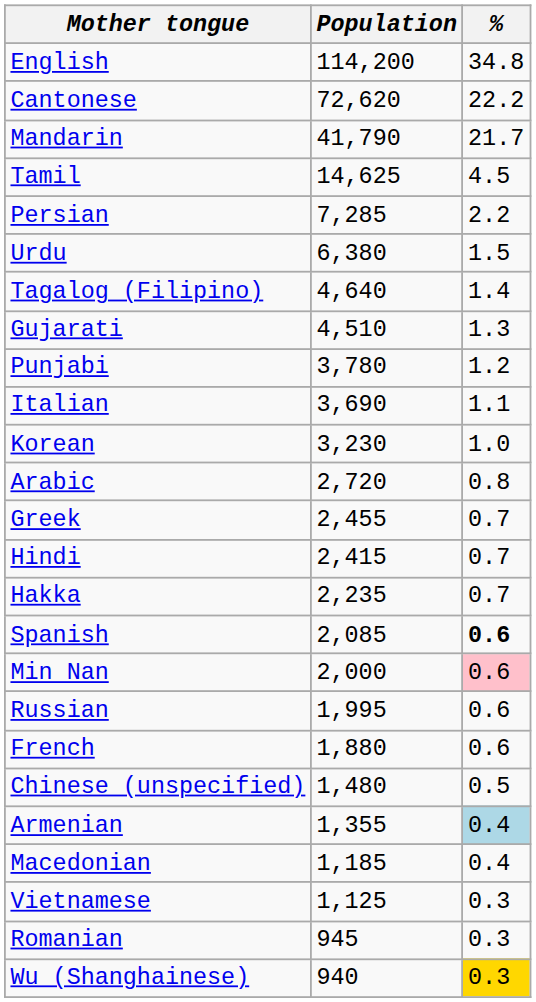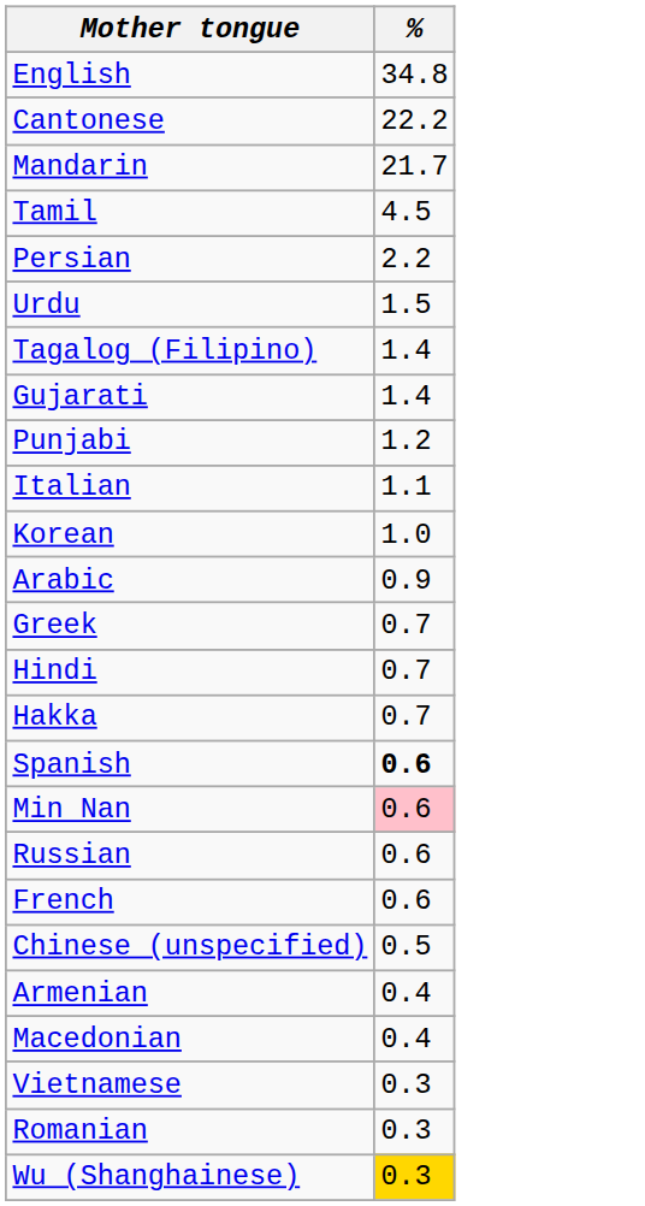- column: Population | 114,200 | 72,620 | 41,790 | 14,625 | 7,285 | 6,380 | 4,640 | 4,510 | 3,780 | 3,690 | 3,230 | 2,720 | 2,455 | 2,415 | 2,235 | 2,085 | 2,000 | 1,995 | 1,880 | 1,480 | 1,355 | 1,185 | 1,125 | 945 | 940
Gujarati | %: 1.3 -> 1.4
Arabic | %: 0.8 -> 0.9
Armenian | %: lightblue background -> no background
